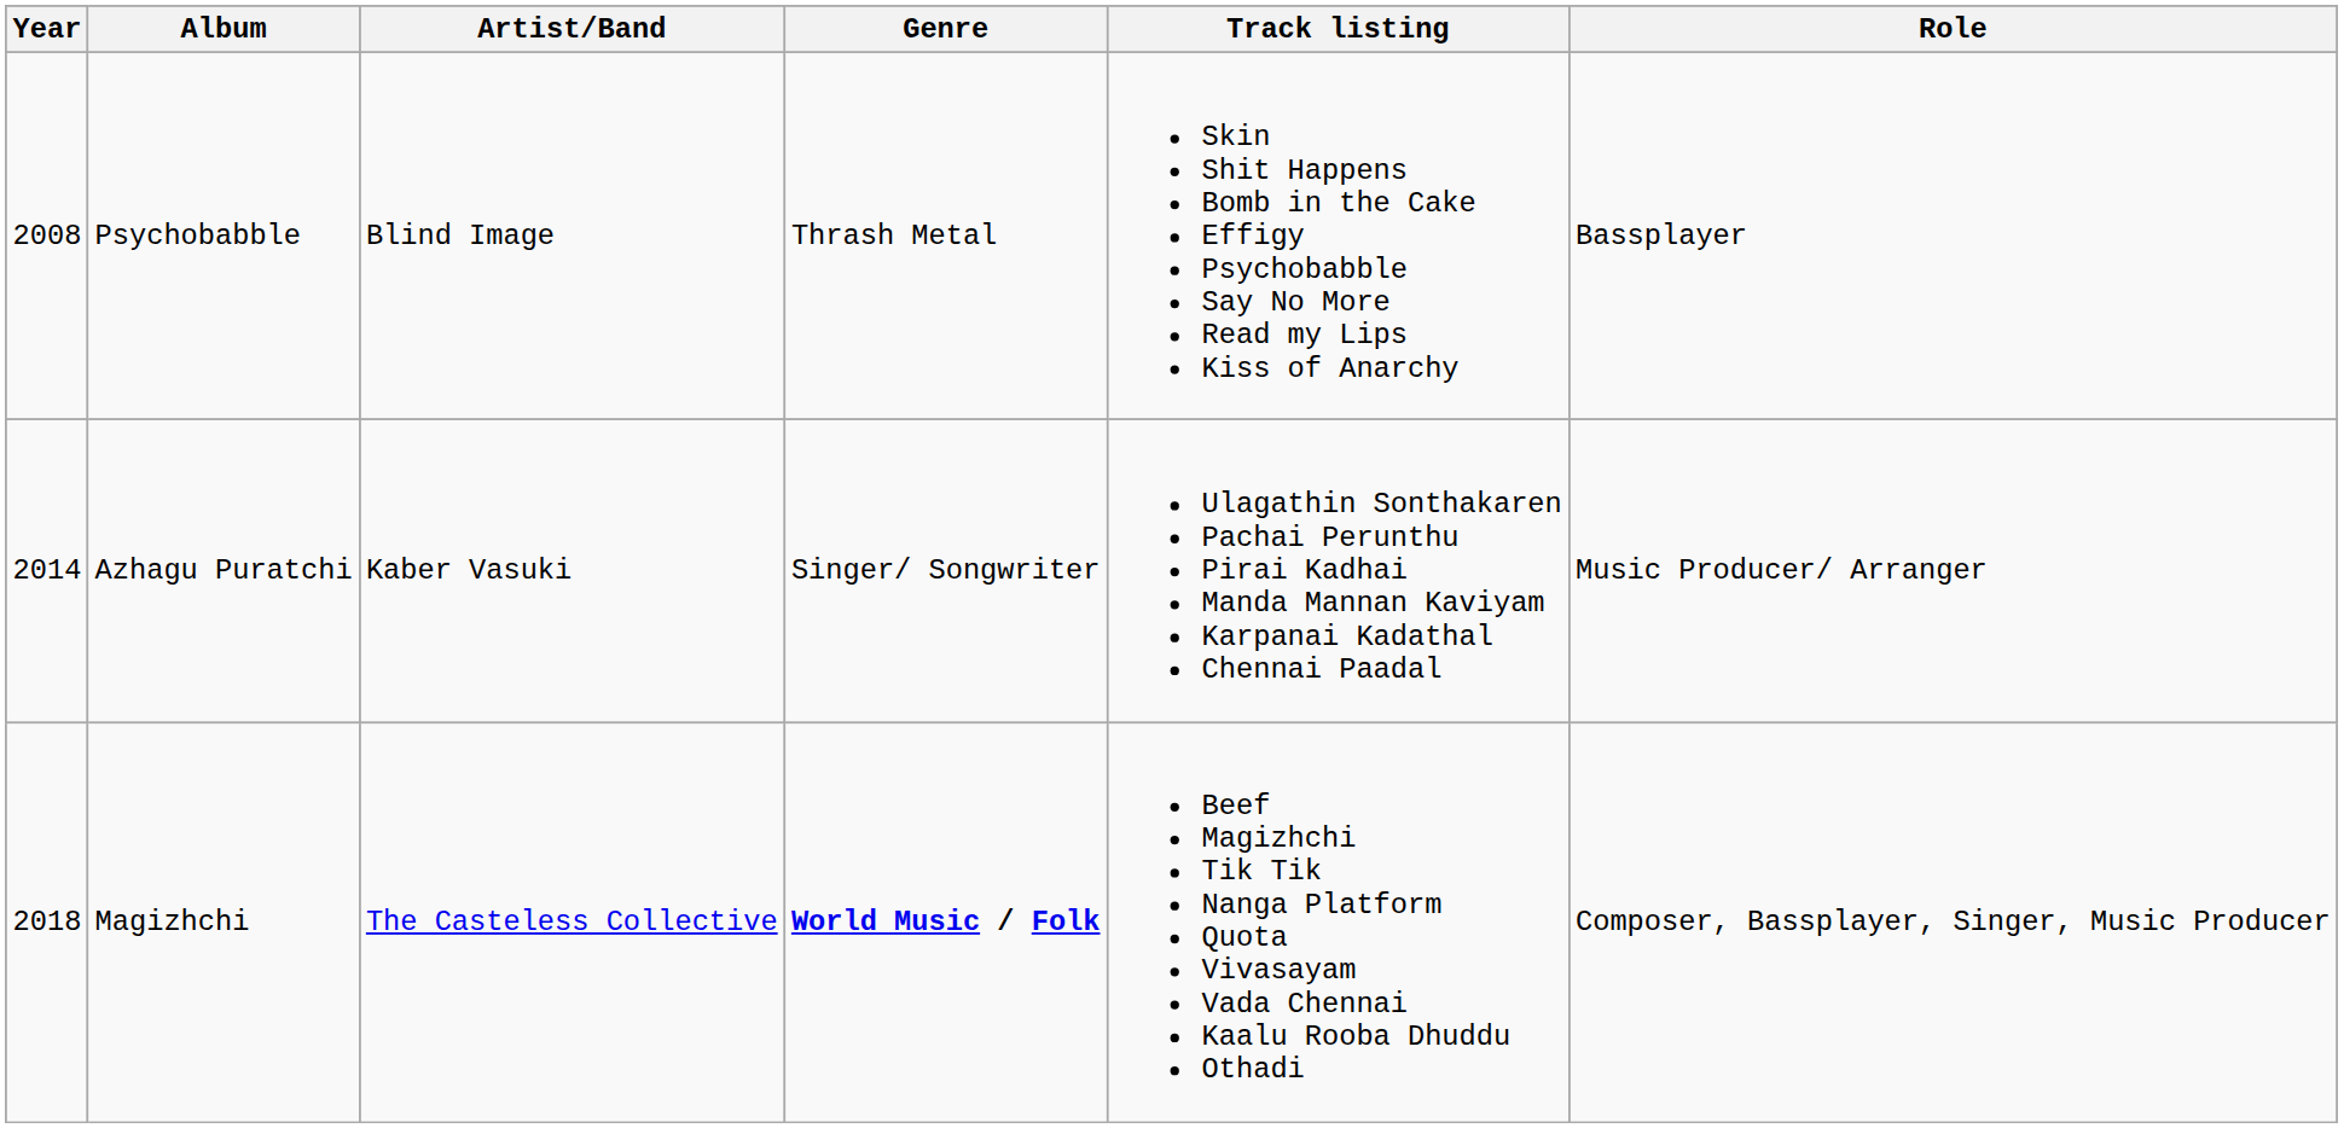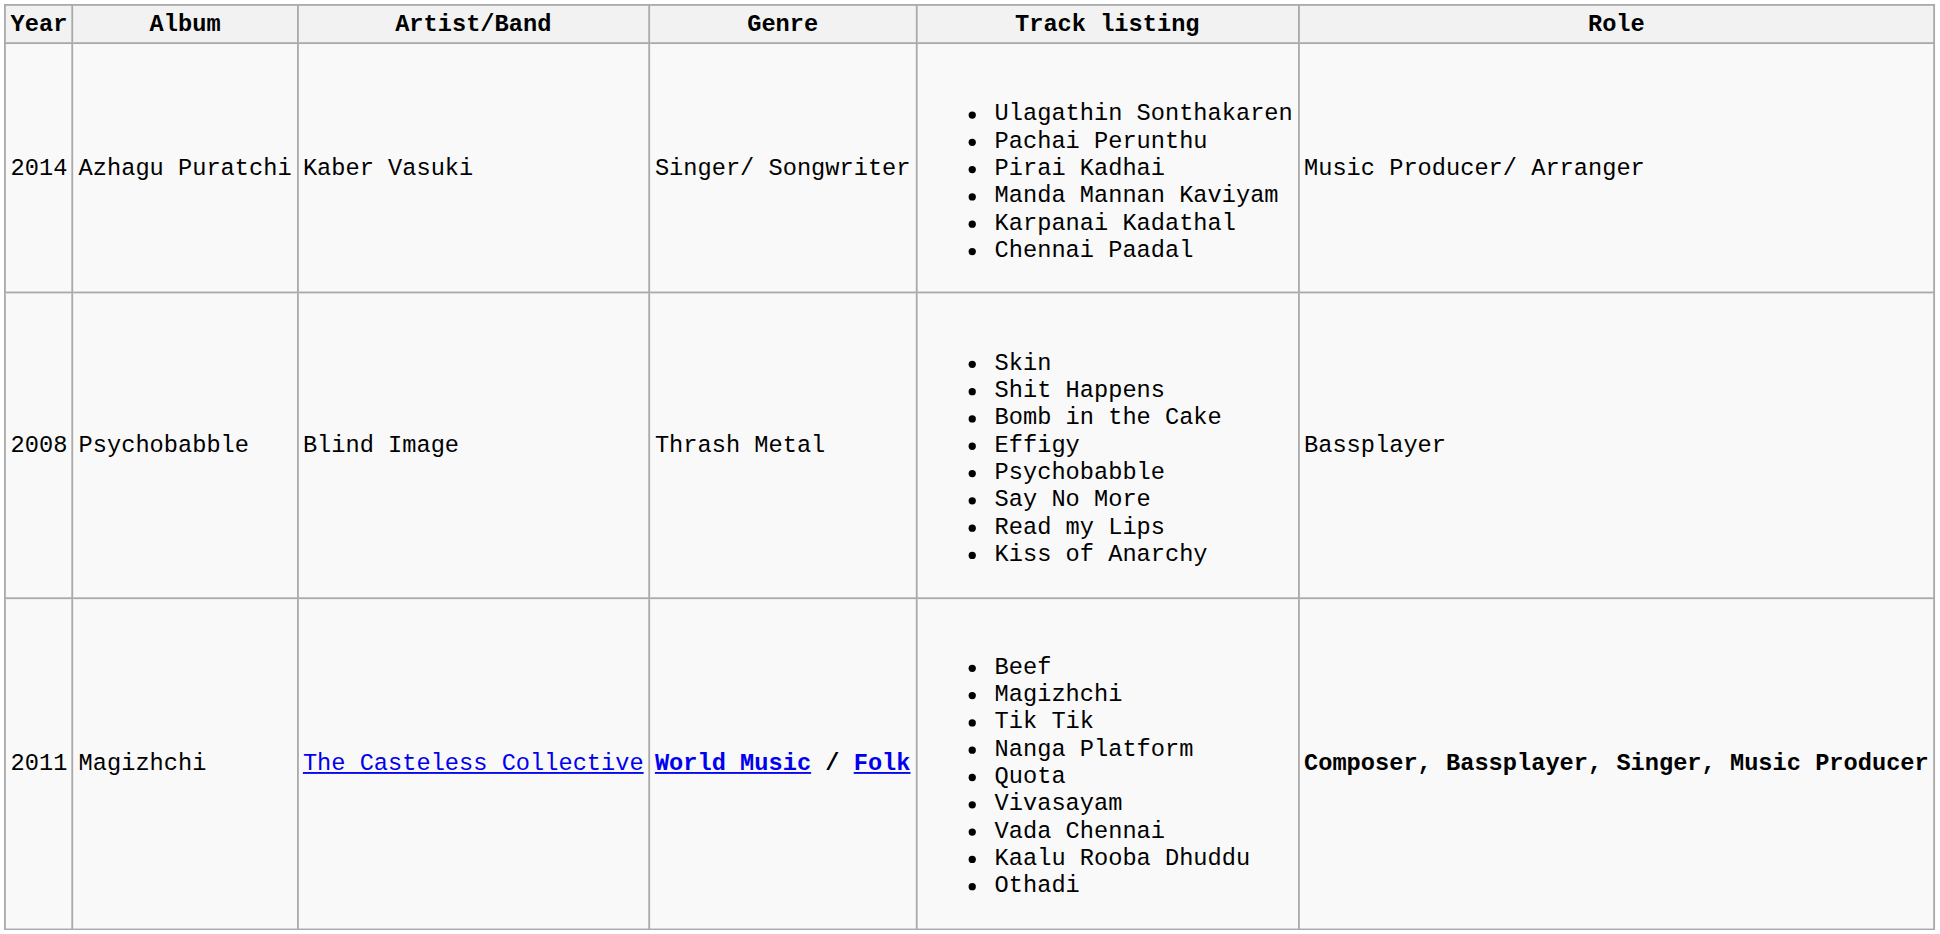rows swapped: Psychobabble <-> Azhagu Puratchi
Magizhchi | Year: 2018 -> 2011
Magizhchi | Role: normal -> bold
